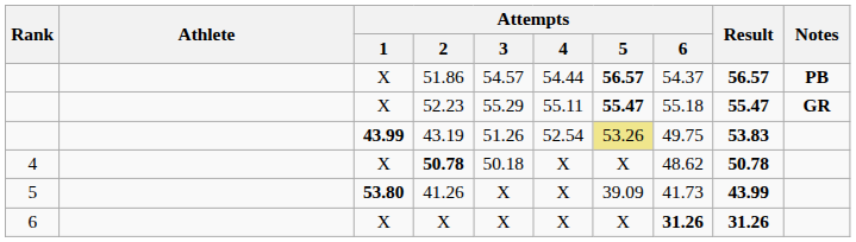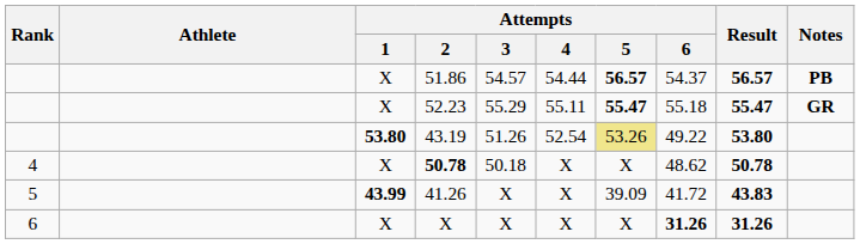43.19 | Attempts / 1: 43.99 -> 53.80
43.19 | Attempts / 6: 49.75 -> 49.22
43.19 | Result: 53.83 -> 53.80
41.26 | Attempts / 1: 53.80 -> 43.99
41.26 | Attempts / 6: 41.73 -> 41.72
41.26 | Result: 43.99 -> 43.83
